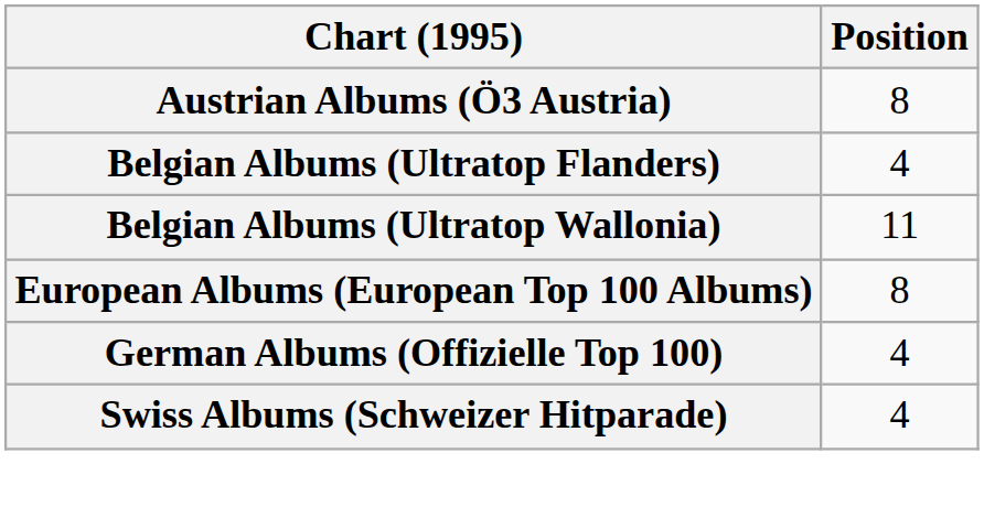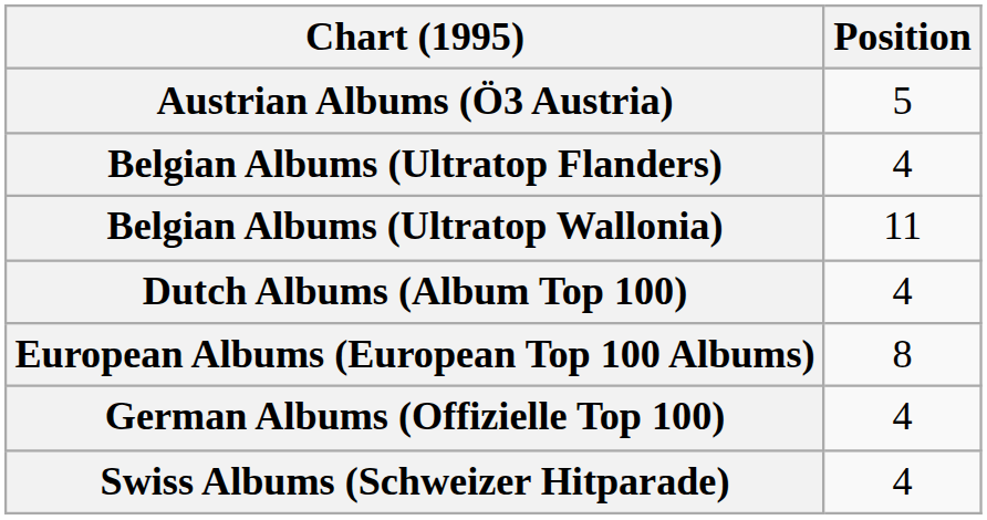Austrian Albums (Ö3 Austria) | Position: 8 -> 5
+ row: Dutch Albums (Album Top 100) | 4
